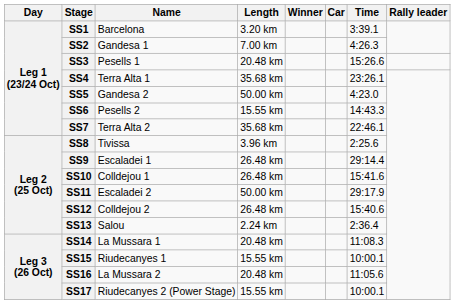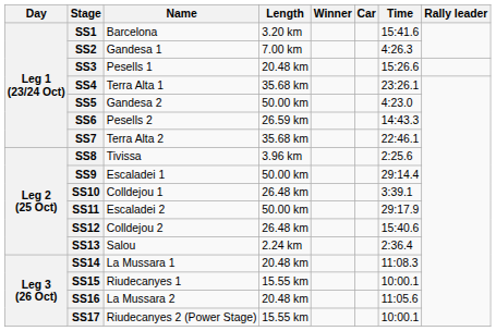SS1 | Time: 3:39.1 -> 15:41.6
SS6 | Length: 15.55 km -> 26.59 km
SS9 | Length: 26.48 km -> 50.00 km
SS10 | Time: 15:41.6 -> 3:39.1
